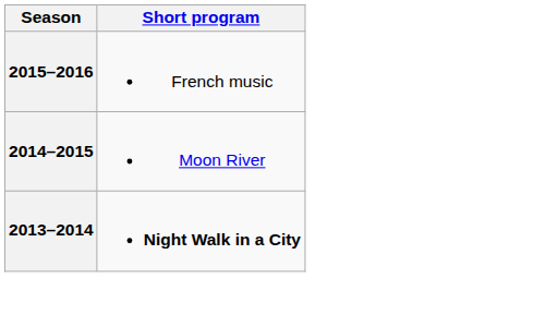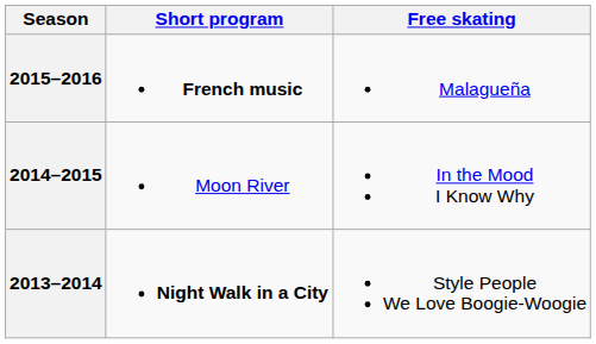+ column: Free skating | Malagueña | In the Mood I Know Why | Style People We Love Boogie-Woogie
2015–2016 | Short program: normal -> bold
